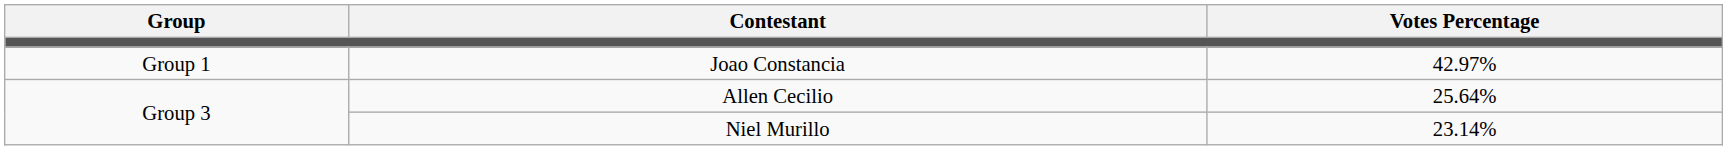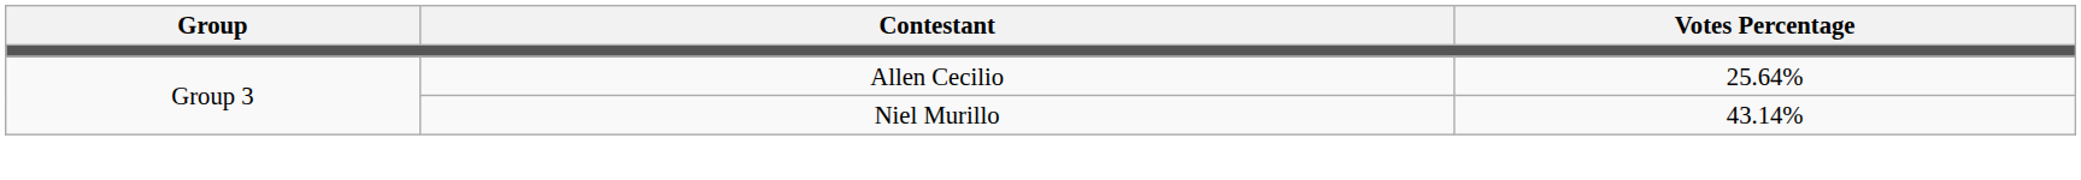- row: Group 1 | Joao Constancia | 42.97%
Niel Murillo | Votes Percentage: 23.14% -> 43.14%
